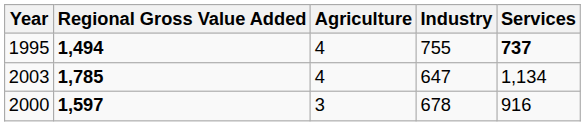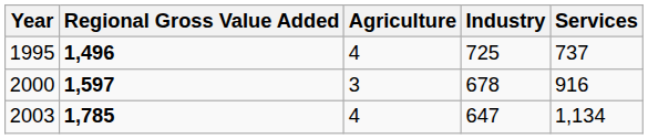1995 | Regional Gross Value Added: 1,494 -> 1,496
1995 | Industry: 755 -> 725
1995 | Services: bold -> normal
rows swapped: 2000 <-> 2003
